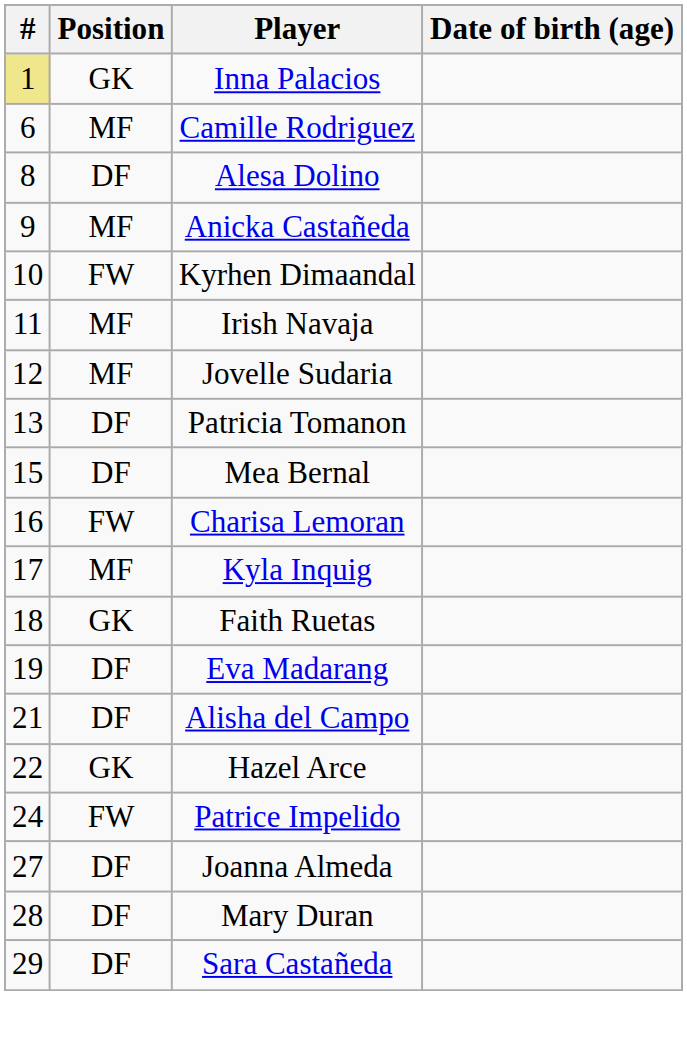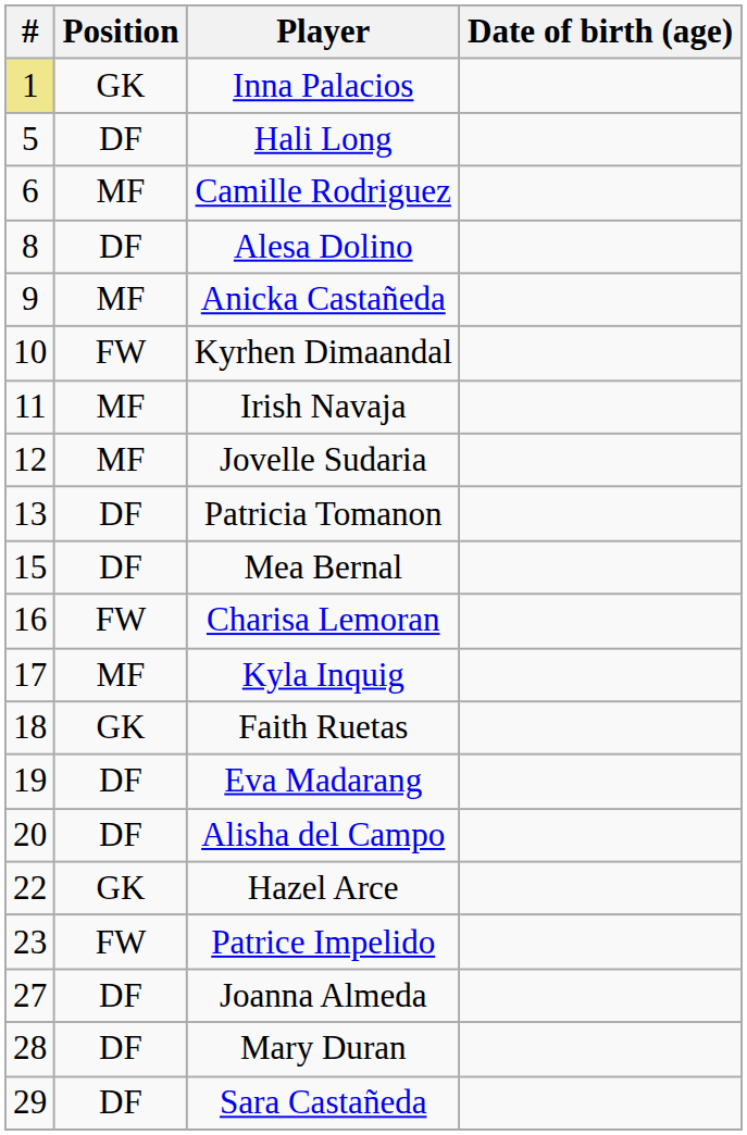+ row: 5 | DF | Hali Long
Alisha del Campo | #: 21 -> 20
Patrice Impelido | #: 24 -> 23
